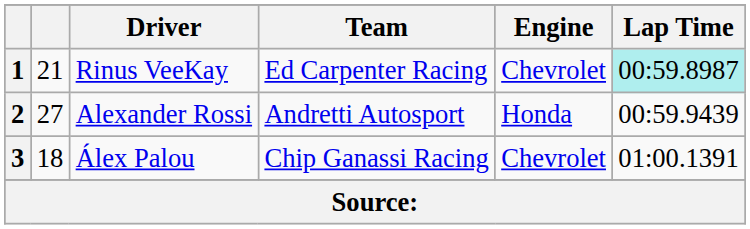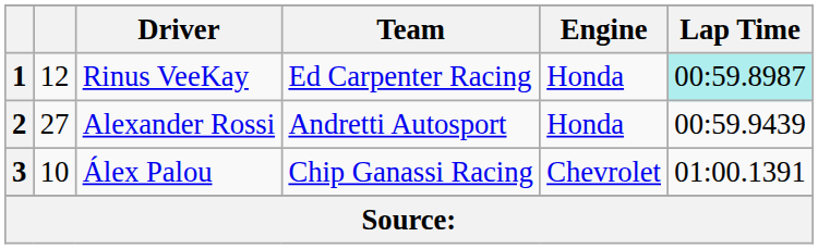1 | column 2: 21 -> 12
1 | Engine: Chevrolet -> Honda
3 | column 2: 18 -> 10
